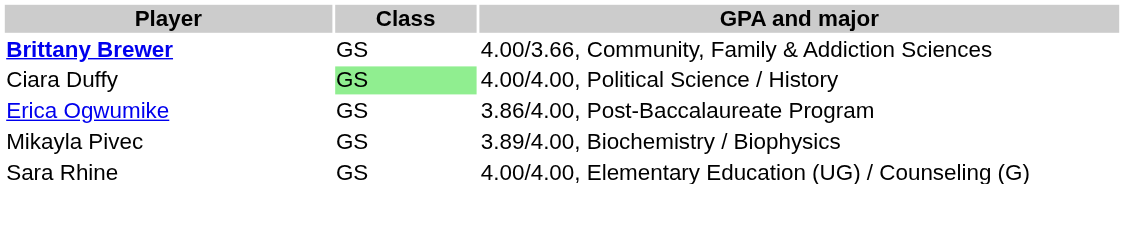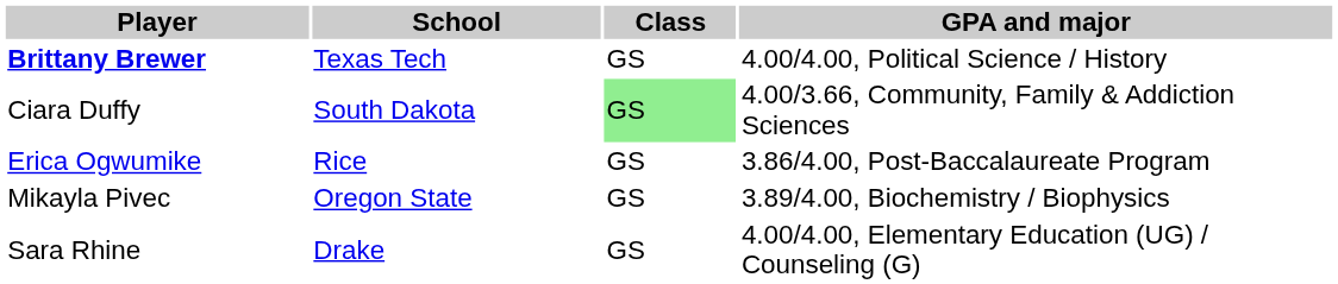+ column: School | Texas Tech | South Dakota | Rice | Oregon State | Drake
Brittany Brewer | GPA and major: 4.00/3.66, Community, Family & Addiction Sciences -> 4.00/4.00, Political Science / History
Ciara Duffy | GPA and major: 4.00/4.00, Political Science / History -> 4.00/3.66, Community, Family & Addiction Sciences
